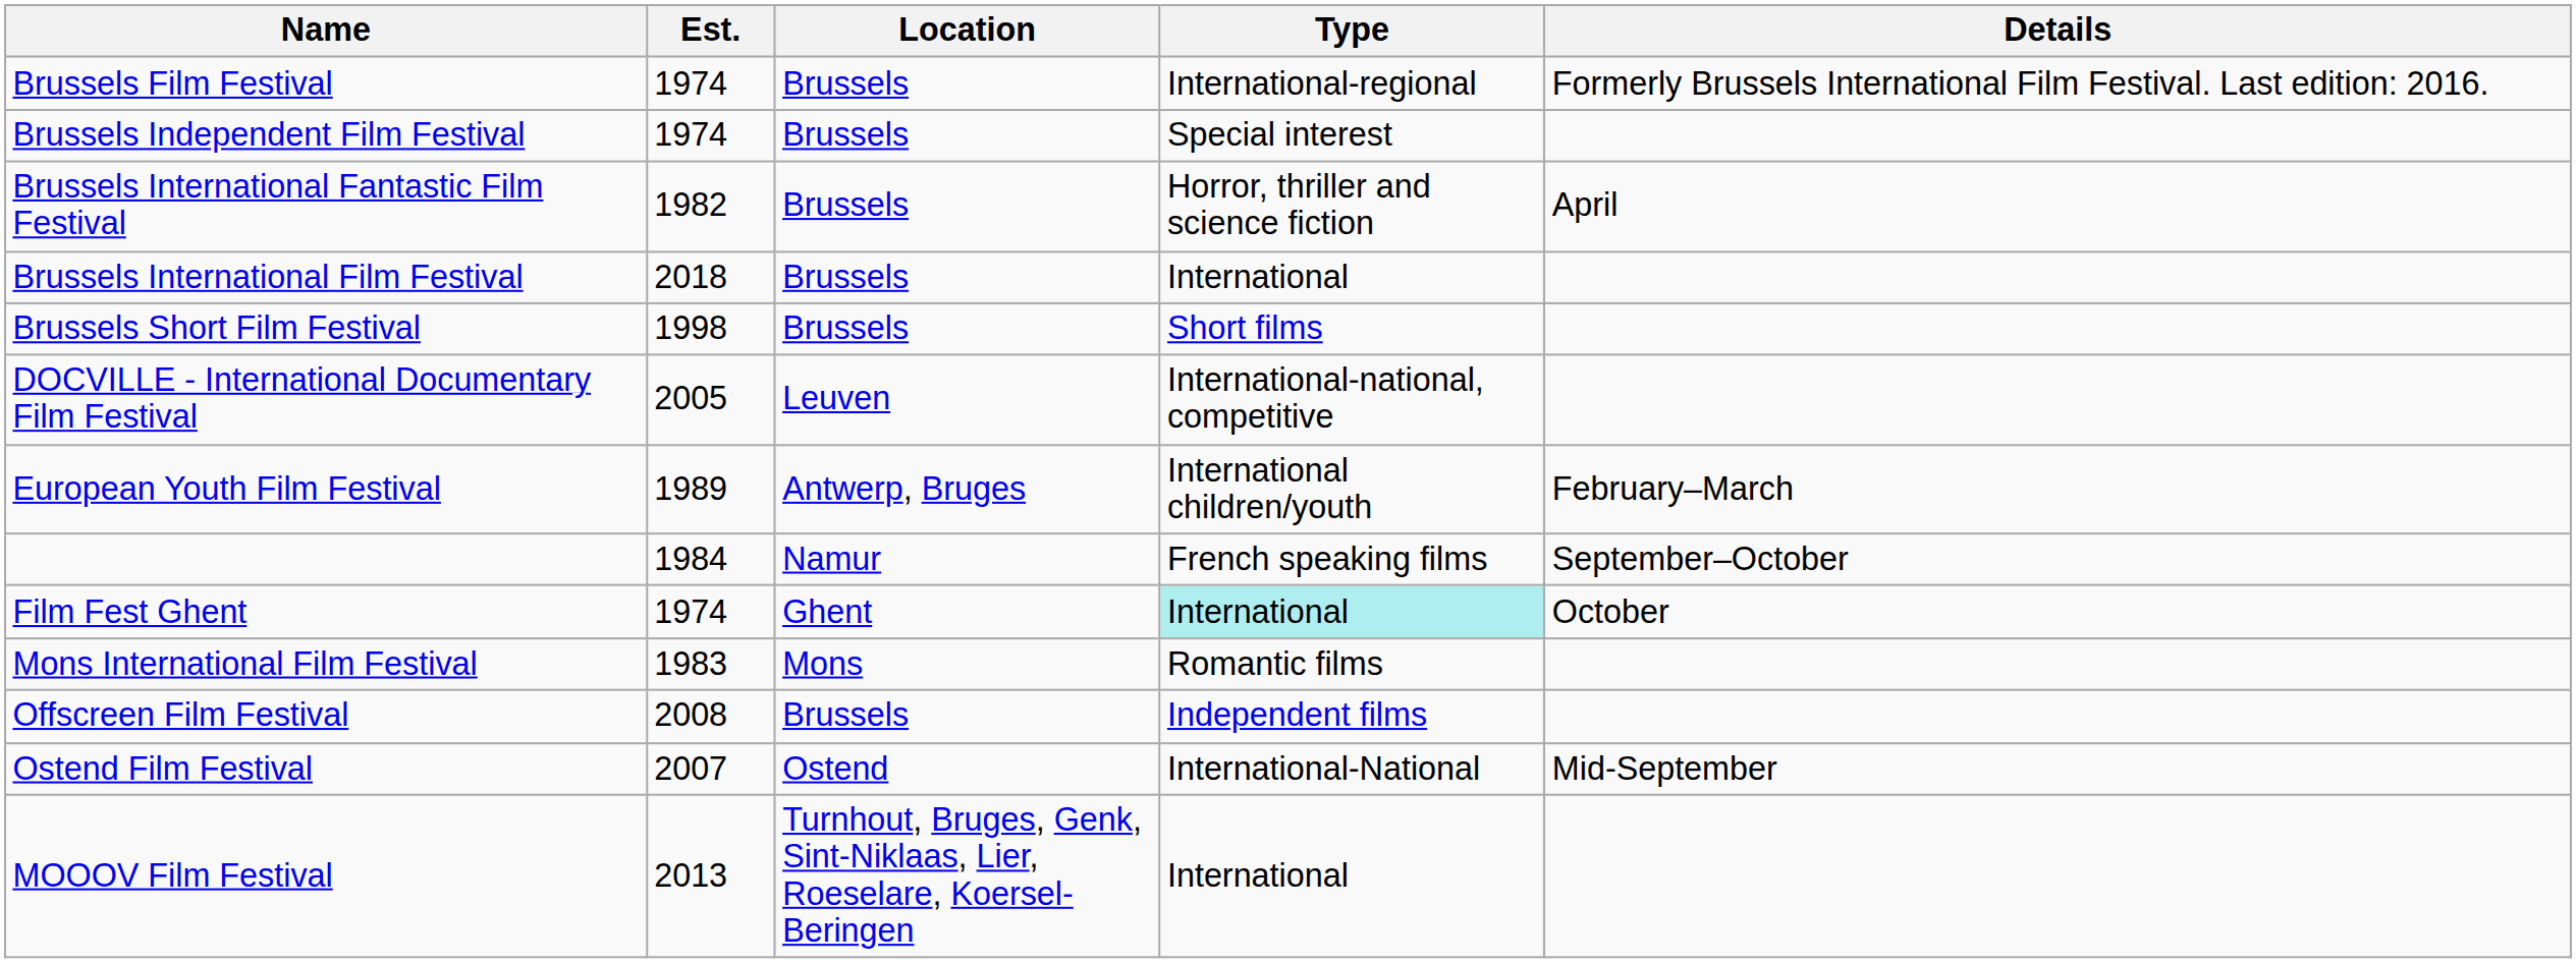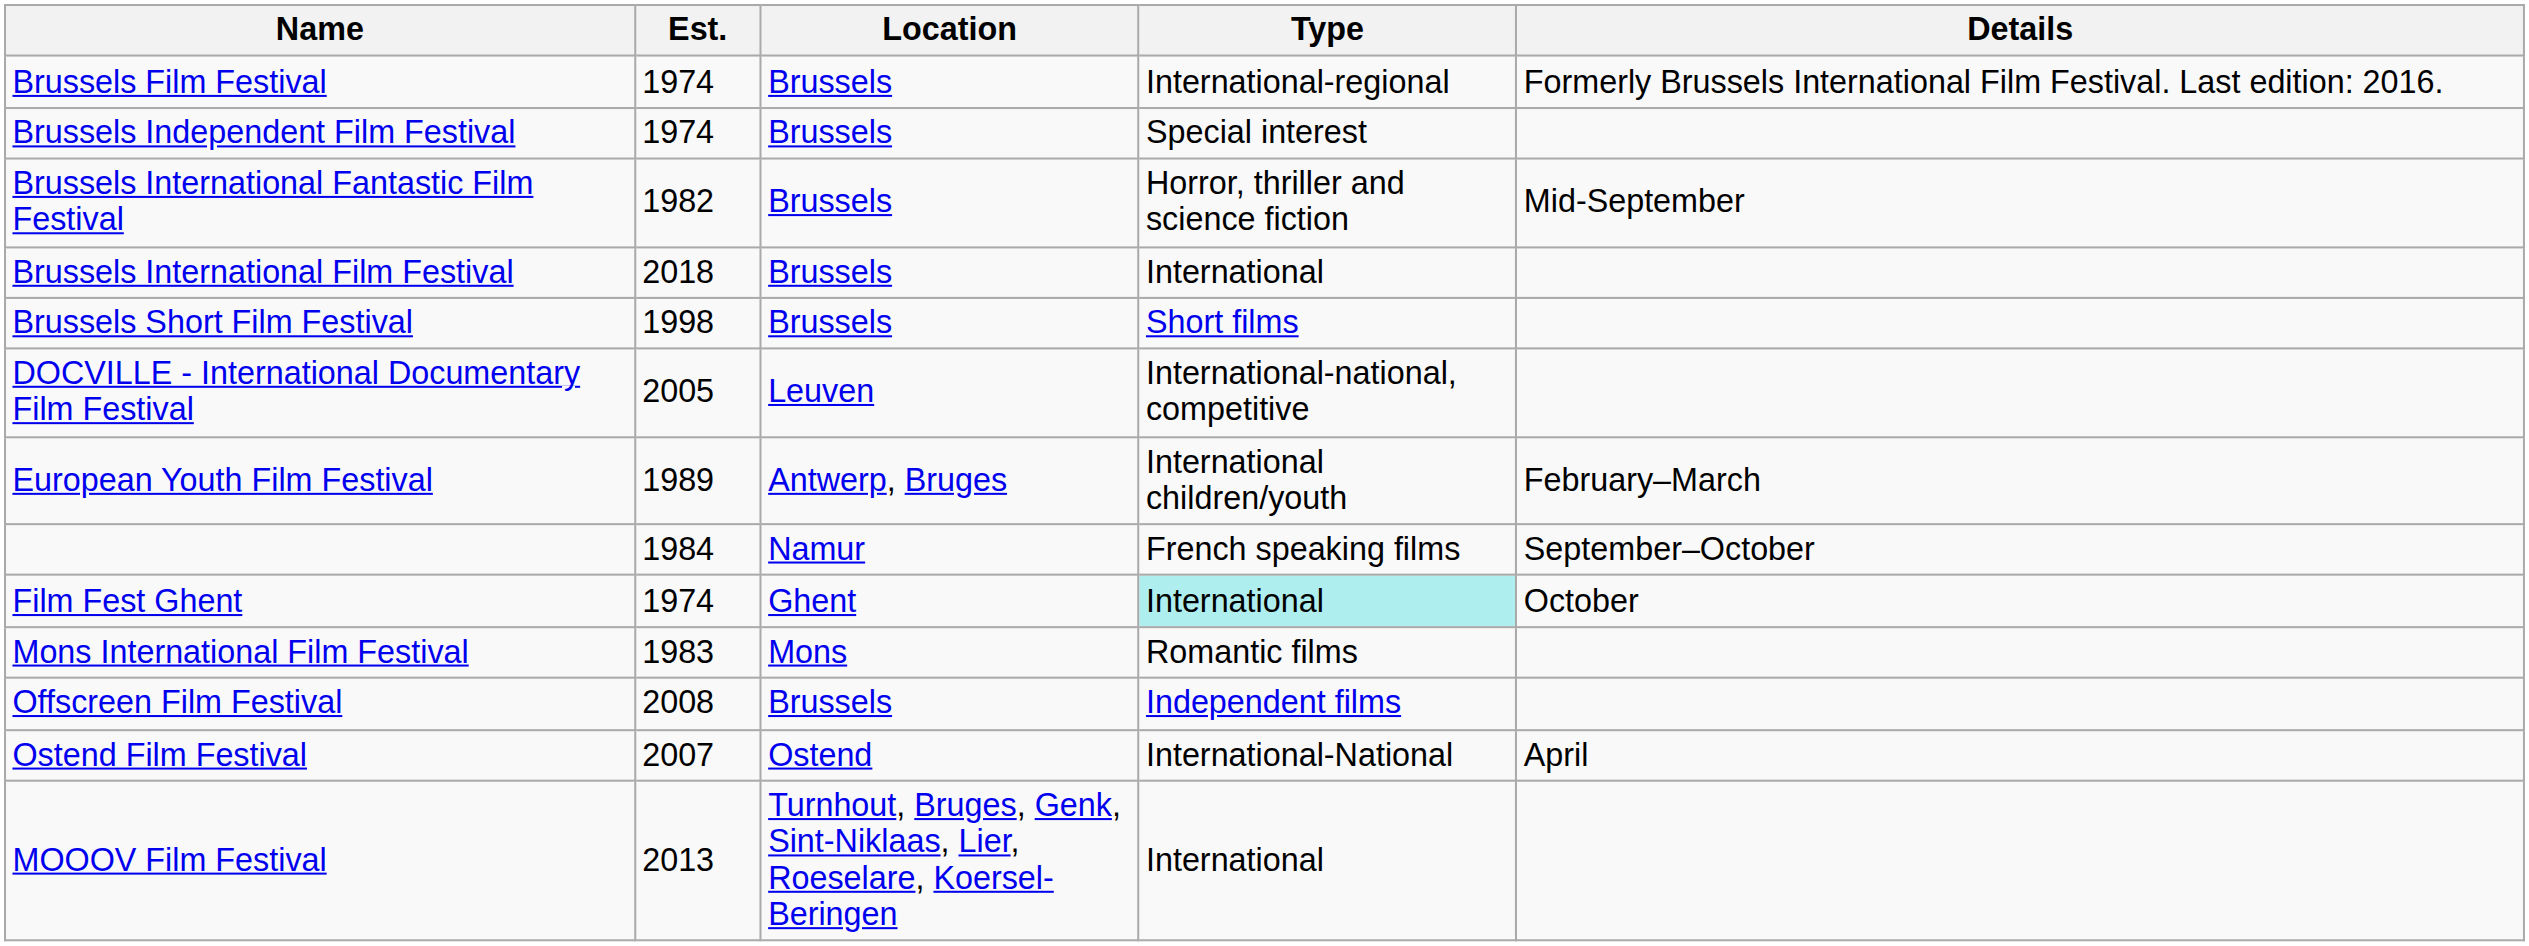Brussels International Fantastic Film Festival | Details: April -> Mid-September
Ostend Film Festival | Details: Mid-September -> April
